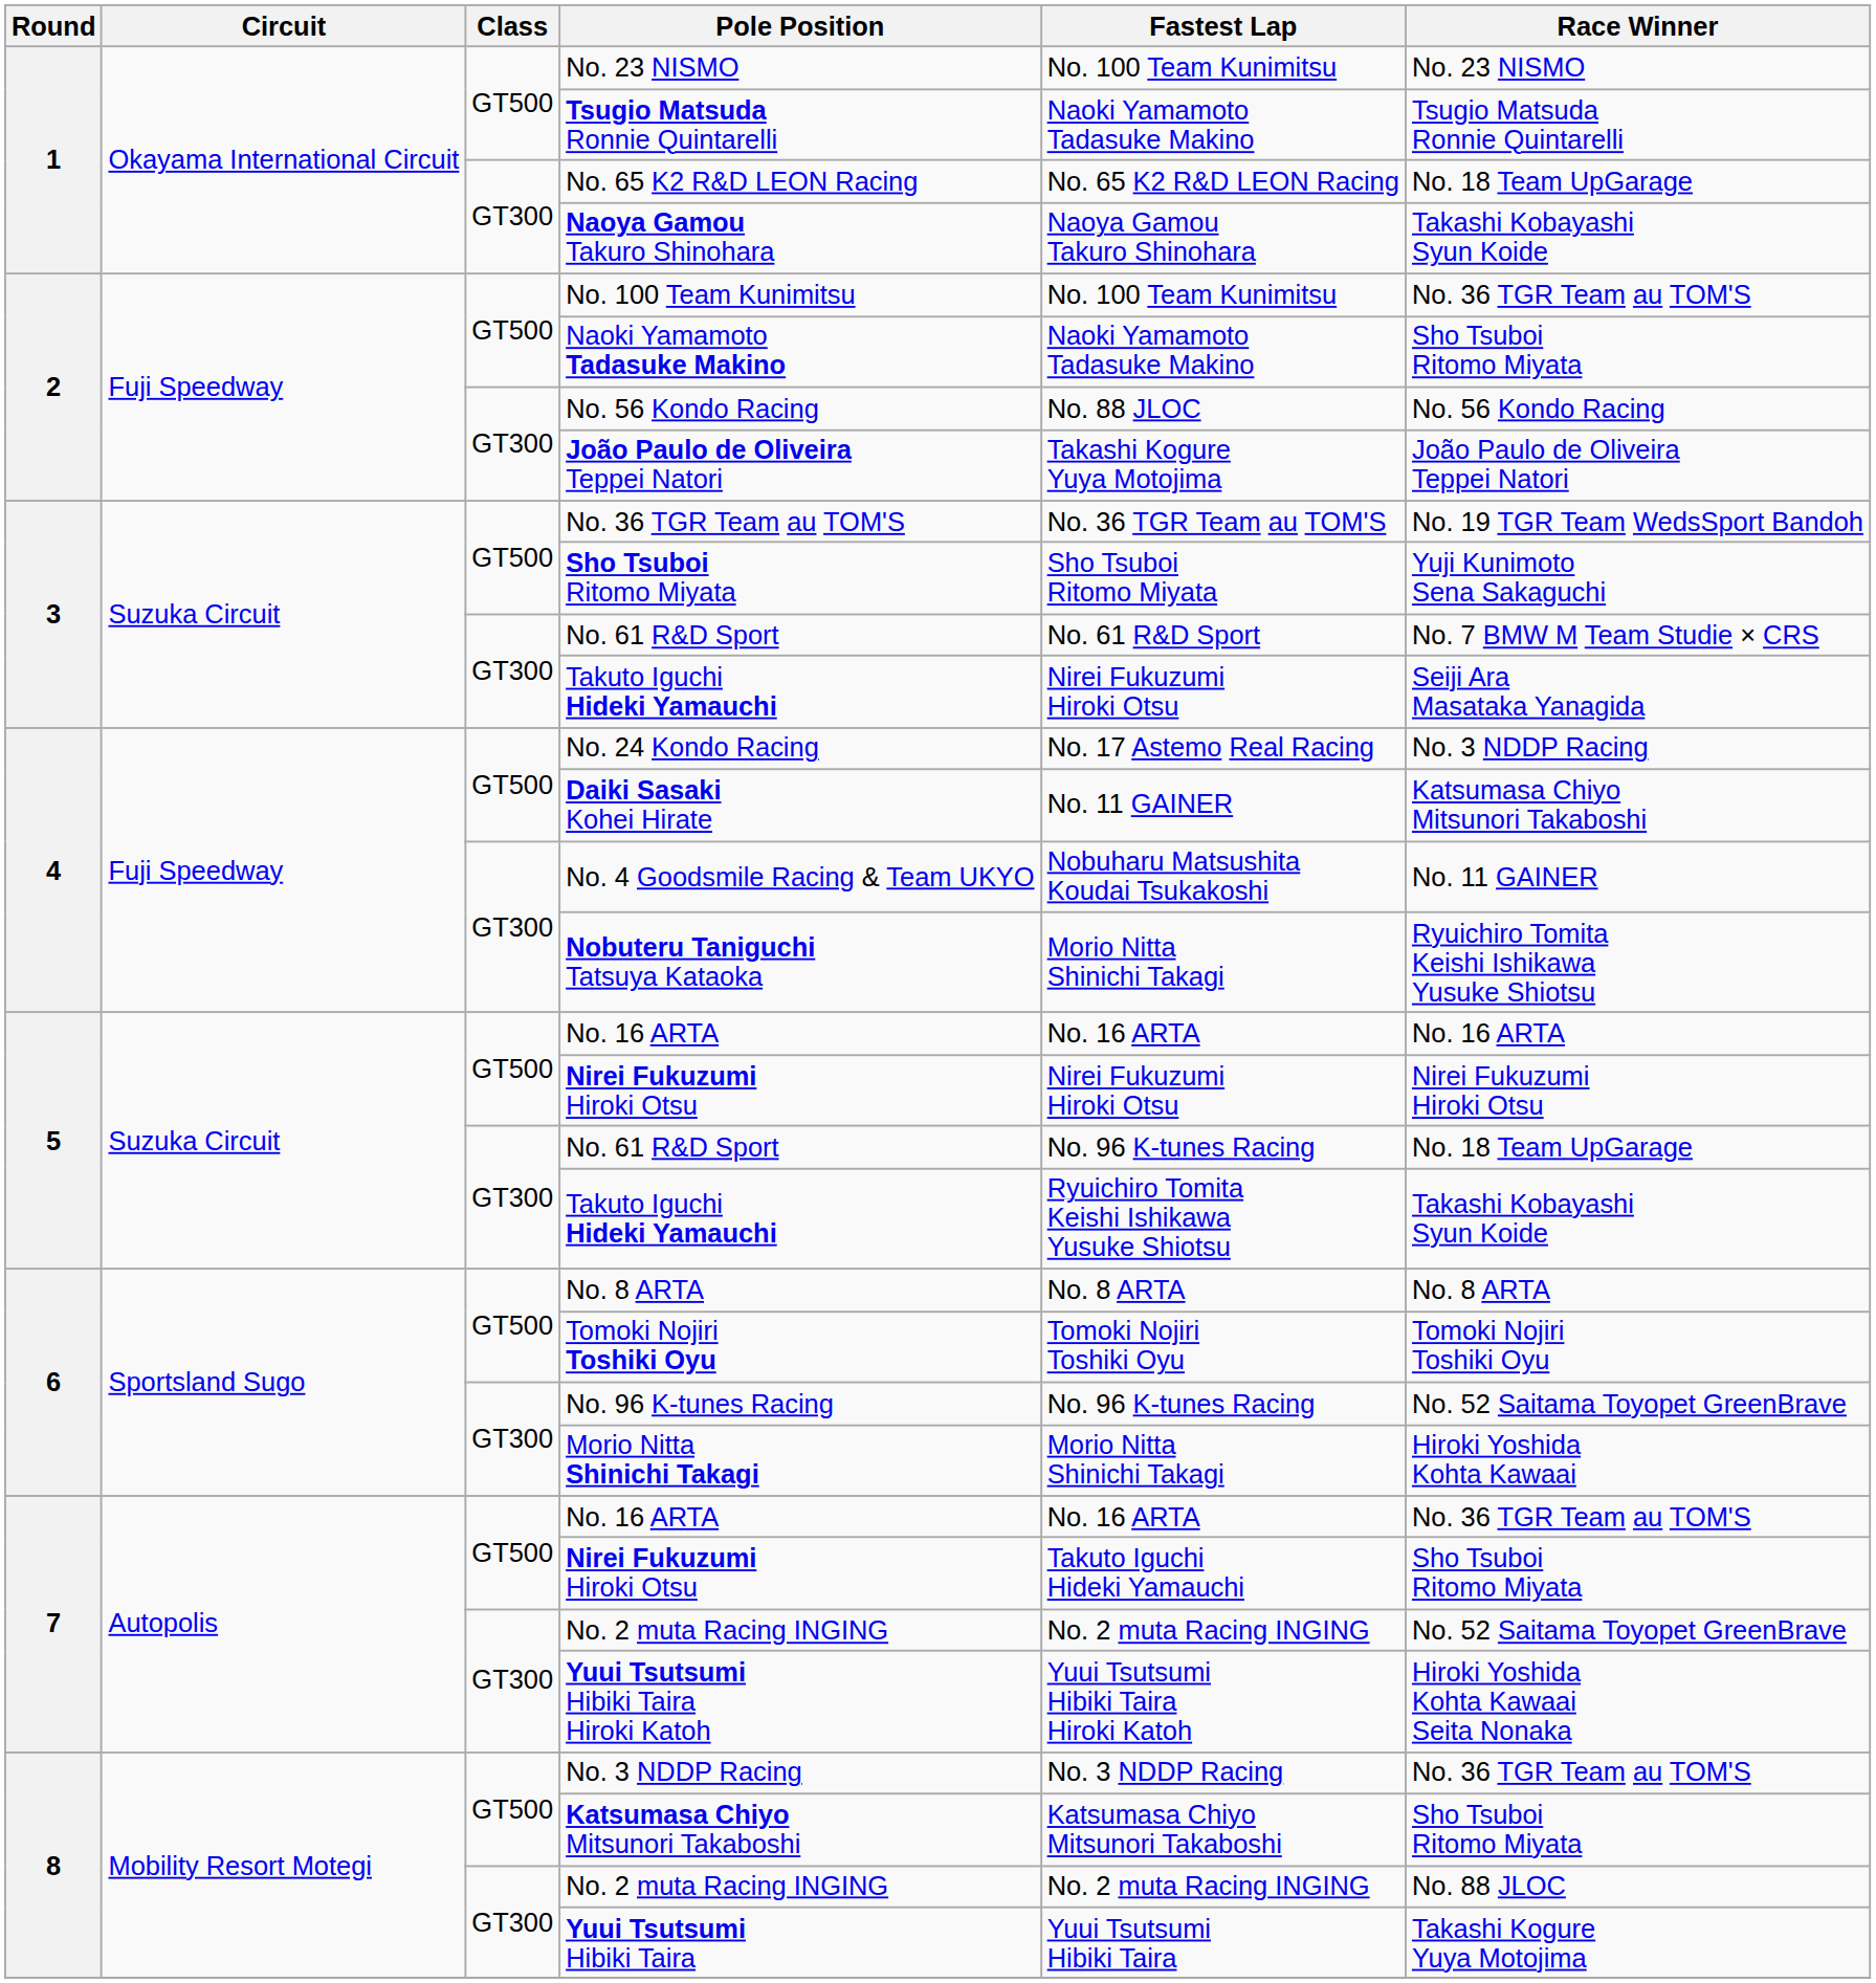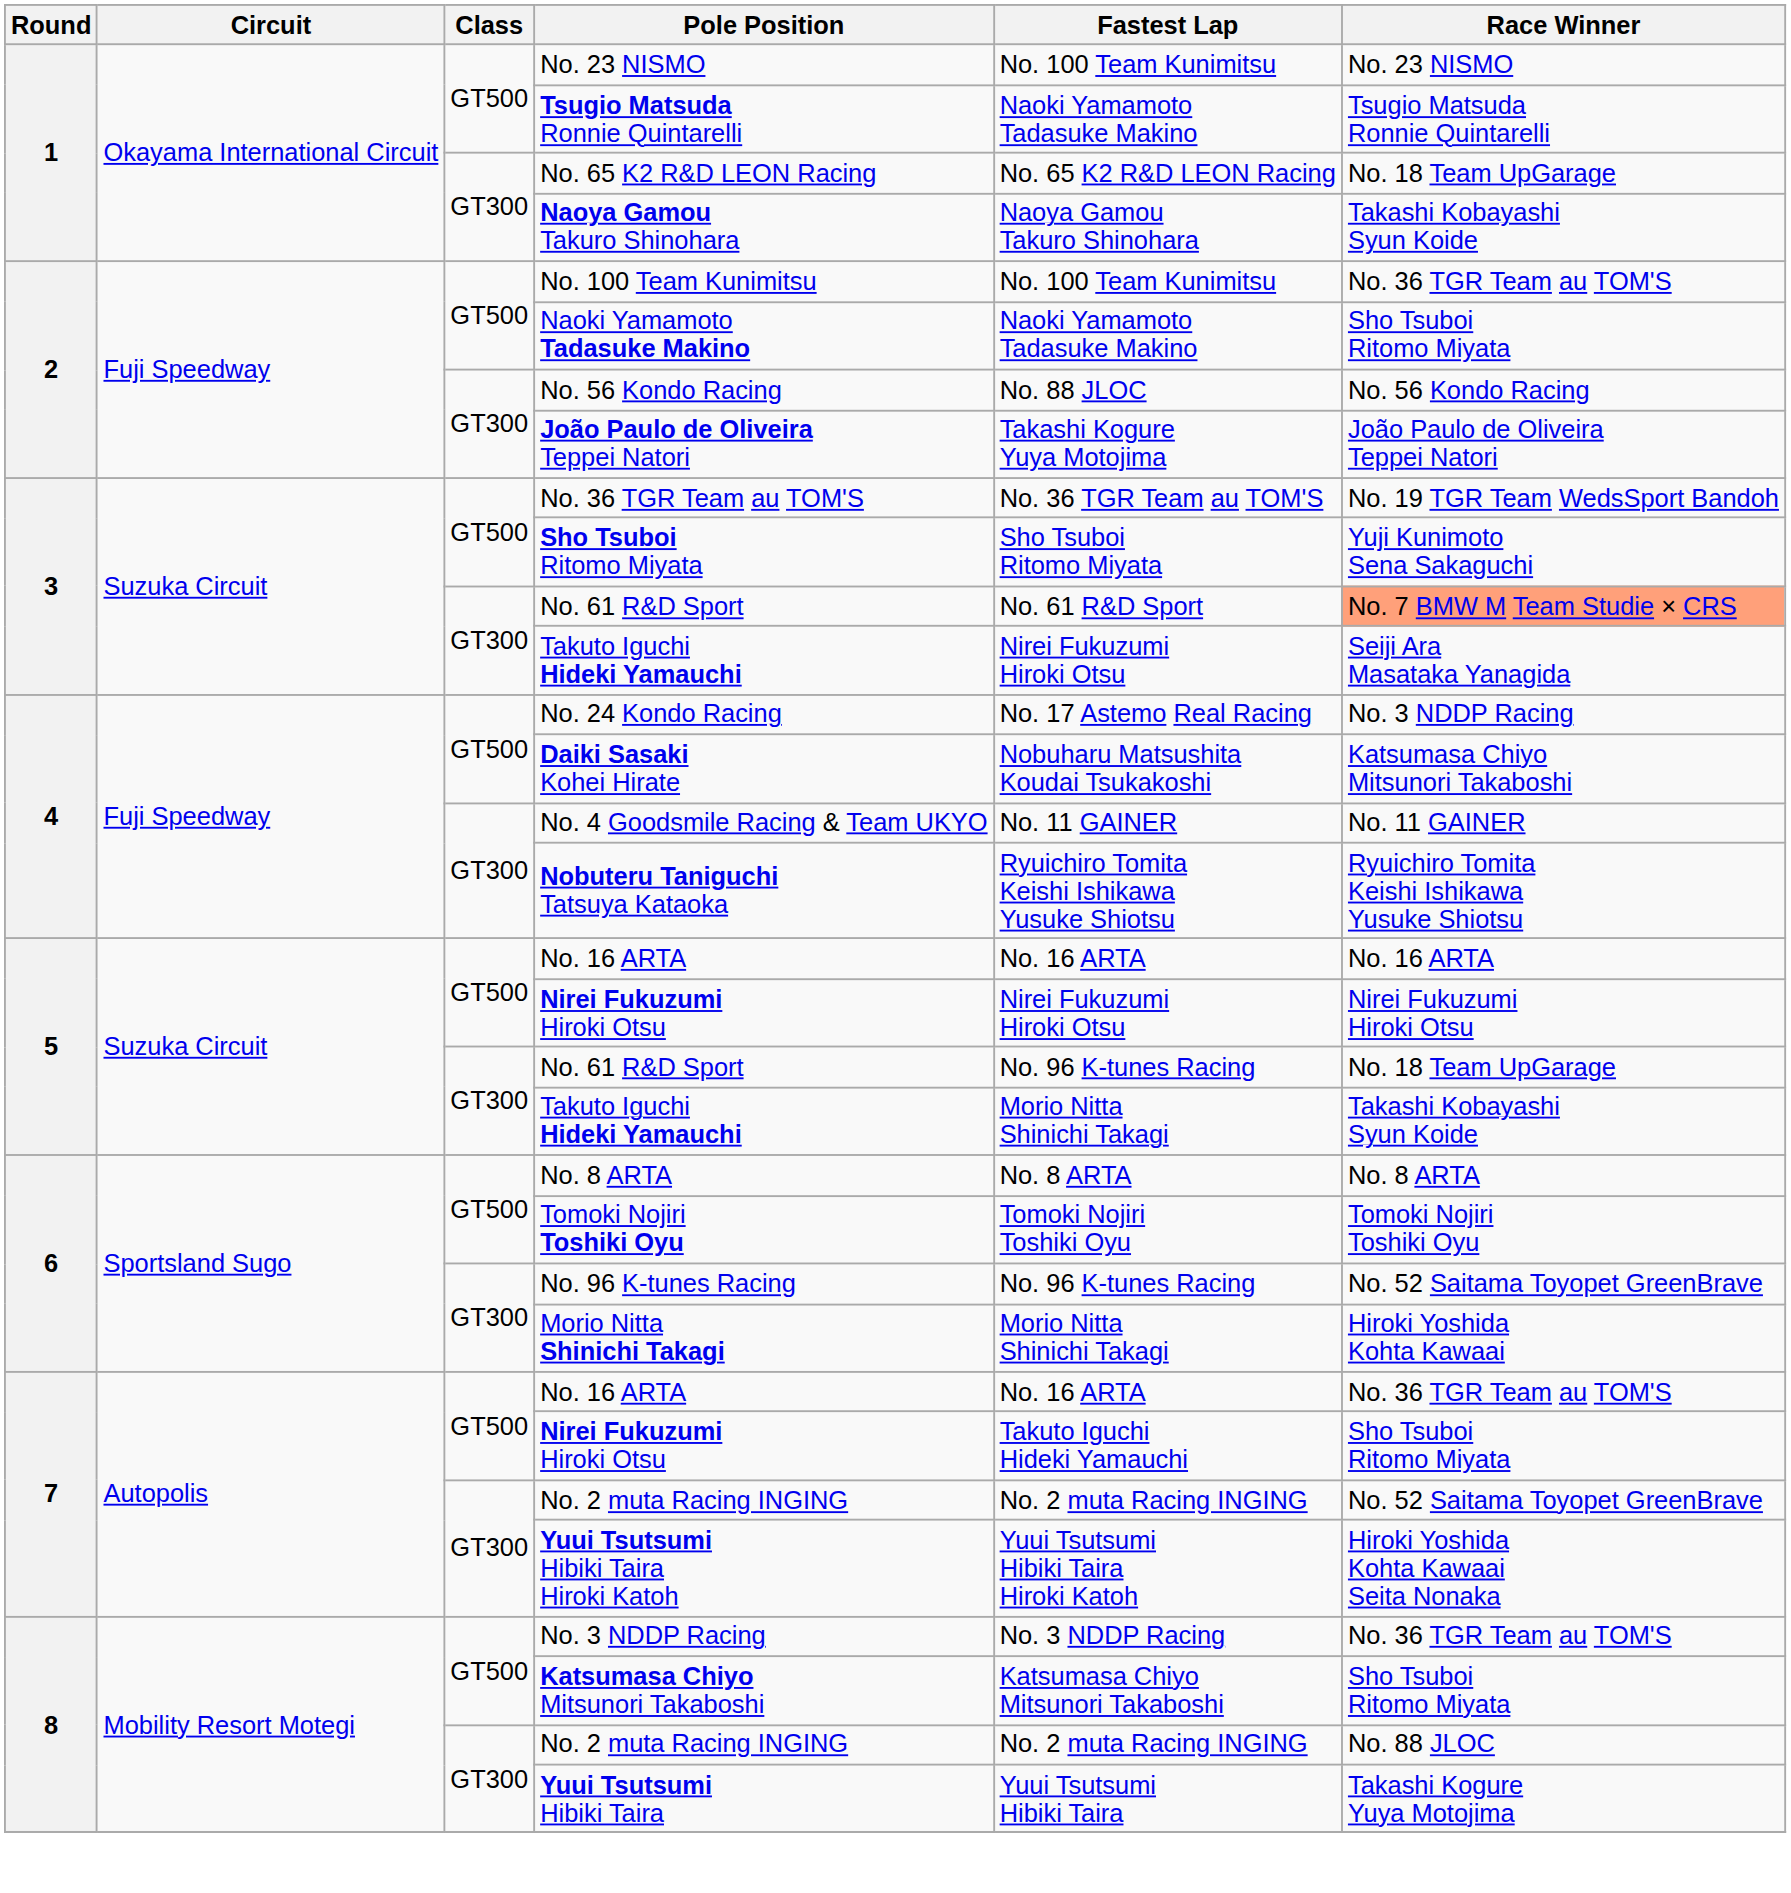3 / No. 61 R&D Sport | Race Winner: no background -> lightsalmon background
Daiki Sasaki Kohei Hirate | Fastest Lap: No. 11 GAINER -> Nobuharu Matsushita Koudai Tsukakoshi
No. 4 Goodsmile Racing & Team UKYO | Fastest Lap: Nobuharu Matsushita Koudai Tsukakoshi -> No. 11 GAINER
Nobuteru Taniguchi Tatsuya Kataoka | Fastest Lap: Morio Nitta Shinichi Takagi -> Ryuichiro Tomita Keishi Ishikawa Yusuke Shiotsu
5 / Takuto Iguchi Hideki Yamauchi | Fastest Lap: Ryuichiro Tomita Keishi Ishikawa Yusuke Shiotsu -> Morio Nitta Shinichi Takagi
